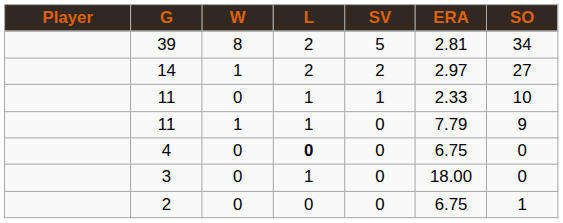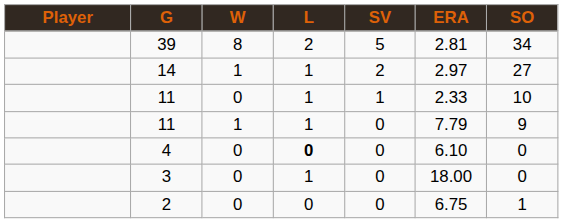14 | L: 2 -> 1
4 | ERA: 6.75 -> 6.10
